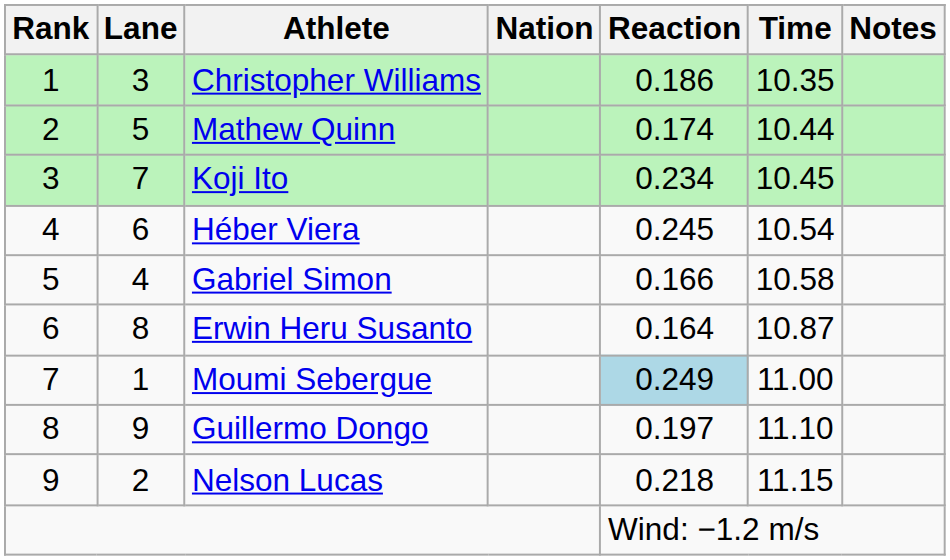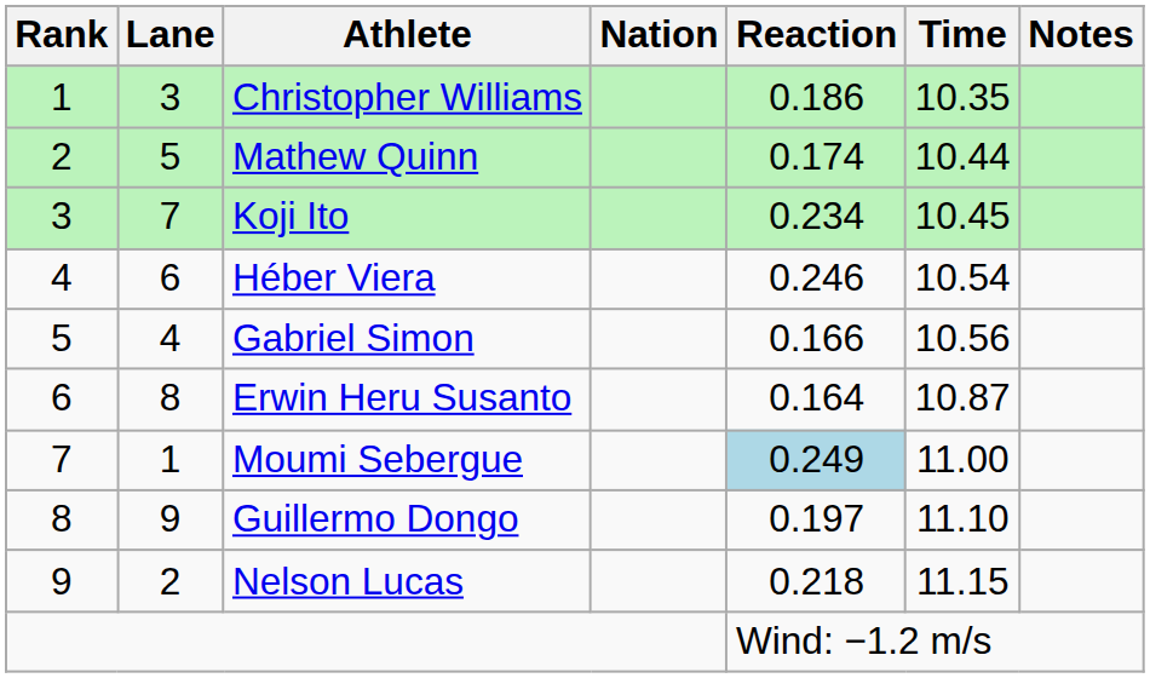Héber Viera | Reaction: 0.245 -> 0.246
Gabriel Simon | Time: 10.58 -> 10.56
